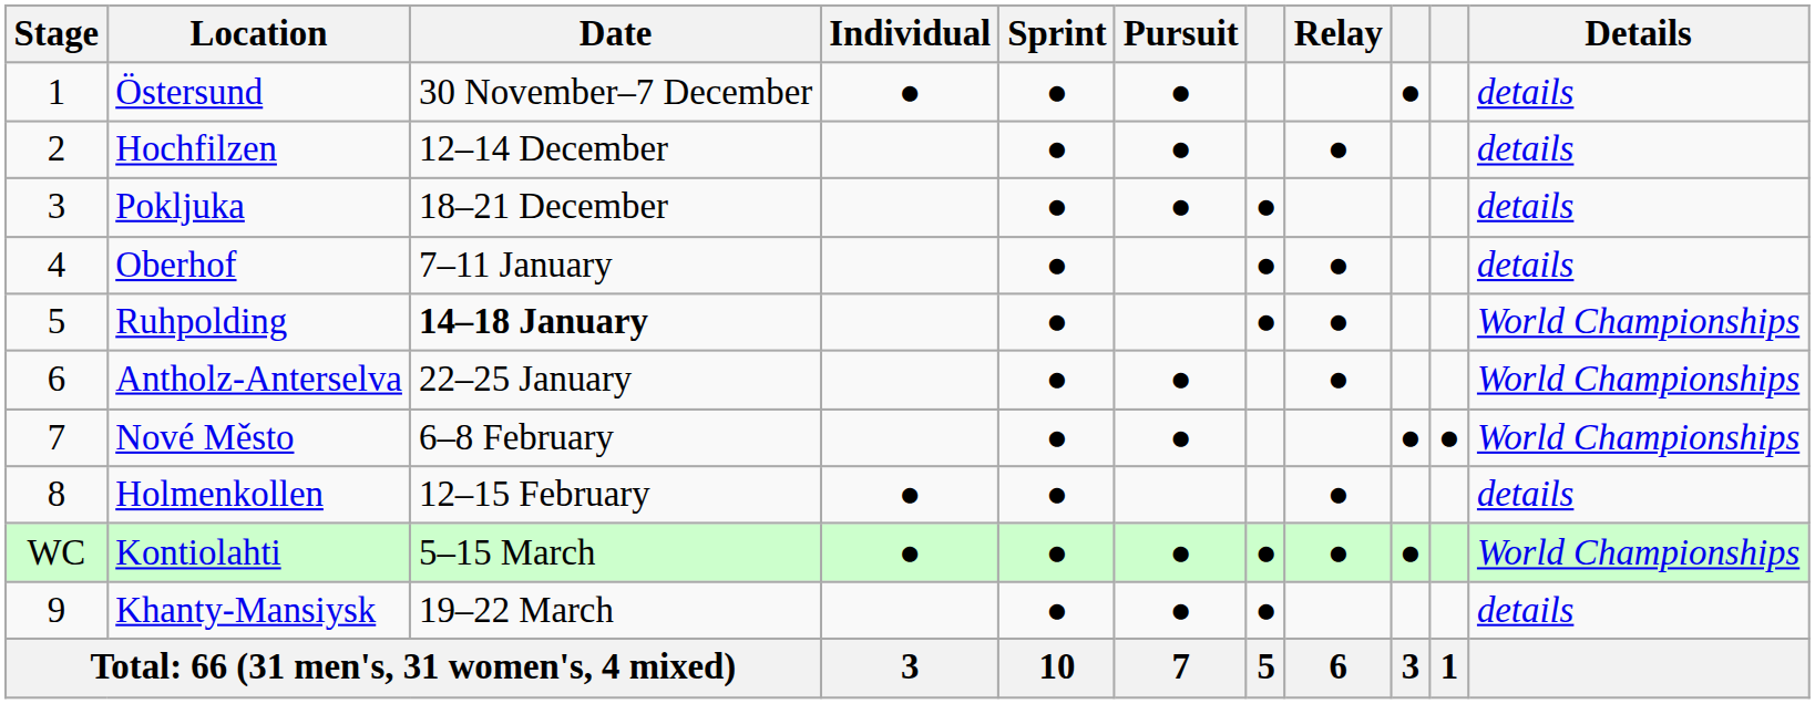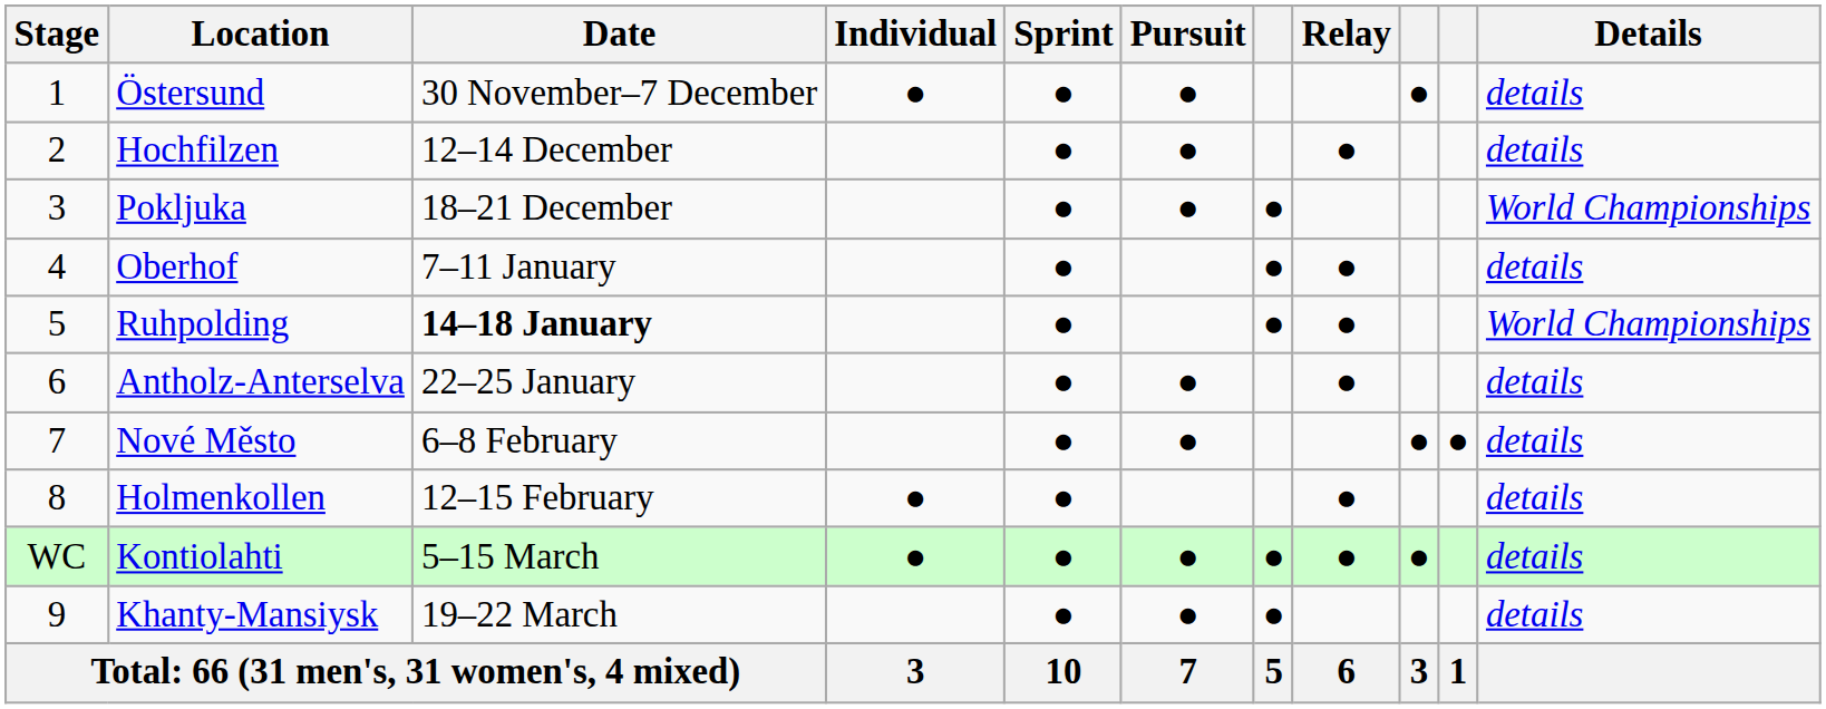Pokljuka | Details: details -> World Championships
Antholz-Anterselva | Details: World Championships -> details
Nové Město | Details: World Championships -> details
Kontiolahti | Details: World Championships -> details
